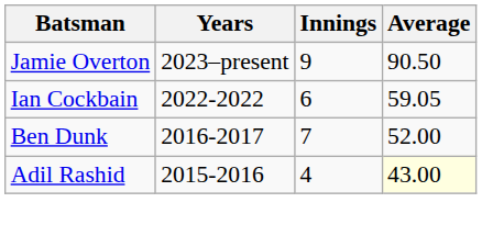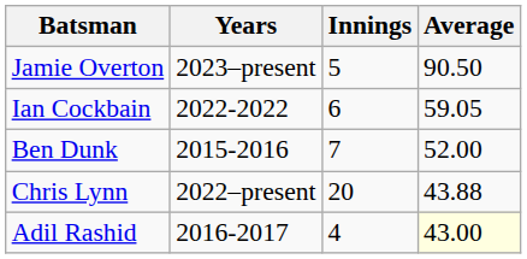Jamie Overton | Innings: 9 -> 5
Ben Dunk | Years: 2016-2017 -> 2015-2016
+ row: Chris Lynn | 2022–present | 20 | 43.88
Adil Rashid | Years: 2015-2016 -> 2016-2017
